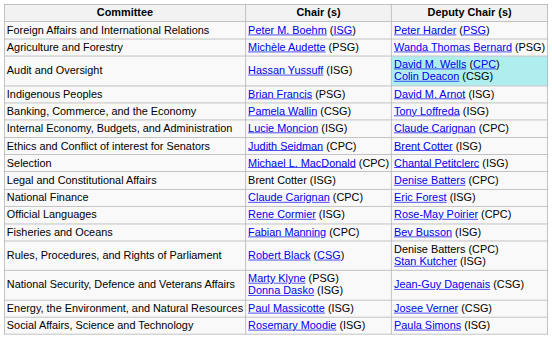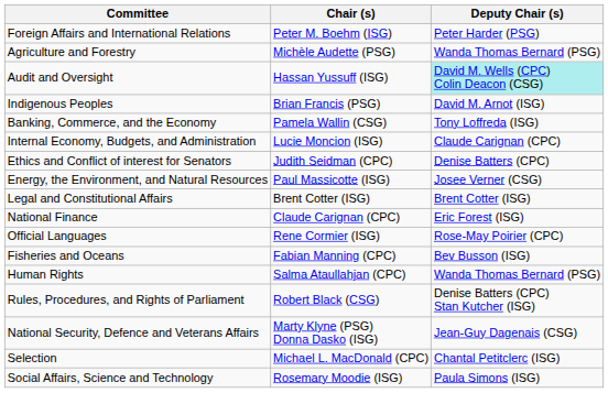Ethics and Conflict of interest for Senators | Deputy Chair (s): Brent Cotter (ISG) -> Denise Batters (CPC)
rows swapped: Energy, the Environment, and Natural Resources <-> Selection
Legal and Constitutional Affairs | Deputy Chair (s): Denise Batters (CPC) -> Brent Cotter (ISG)
+ row: Human Rights | Salma Ataullahjan (CPC) | Wanda Thomas Bernard (PSG)
